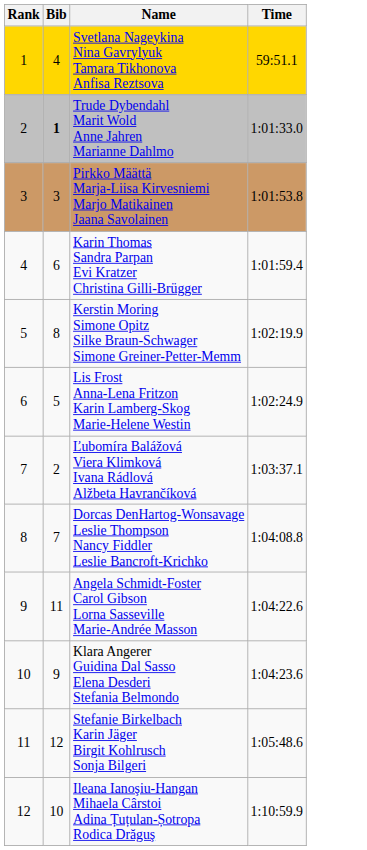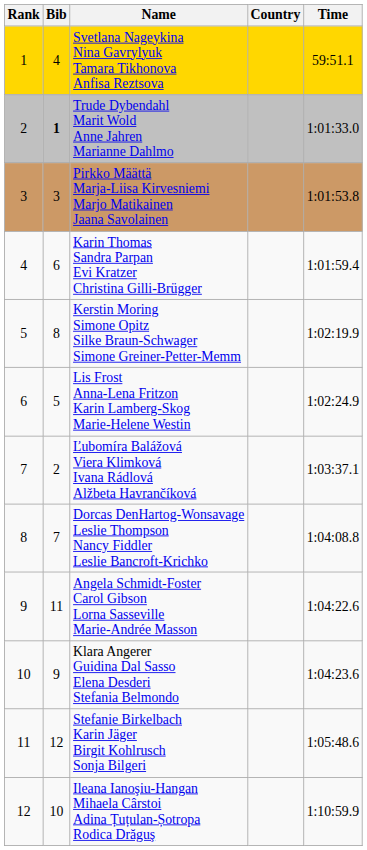+ column: Country
